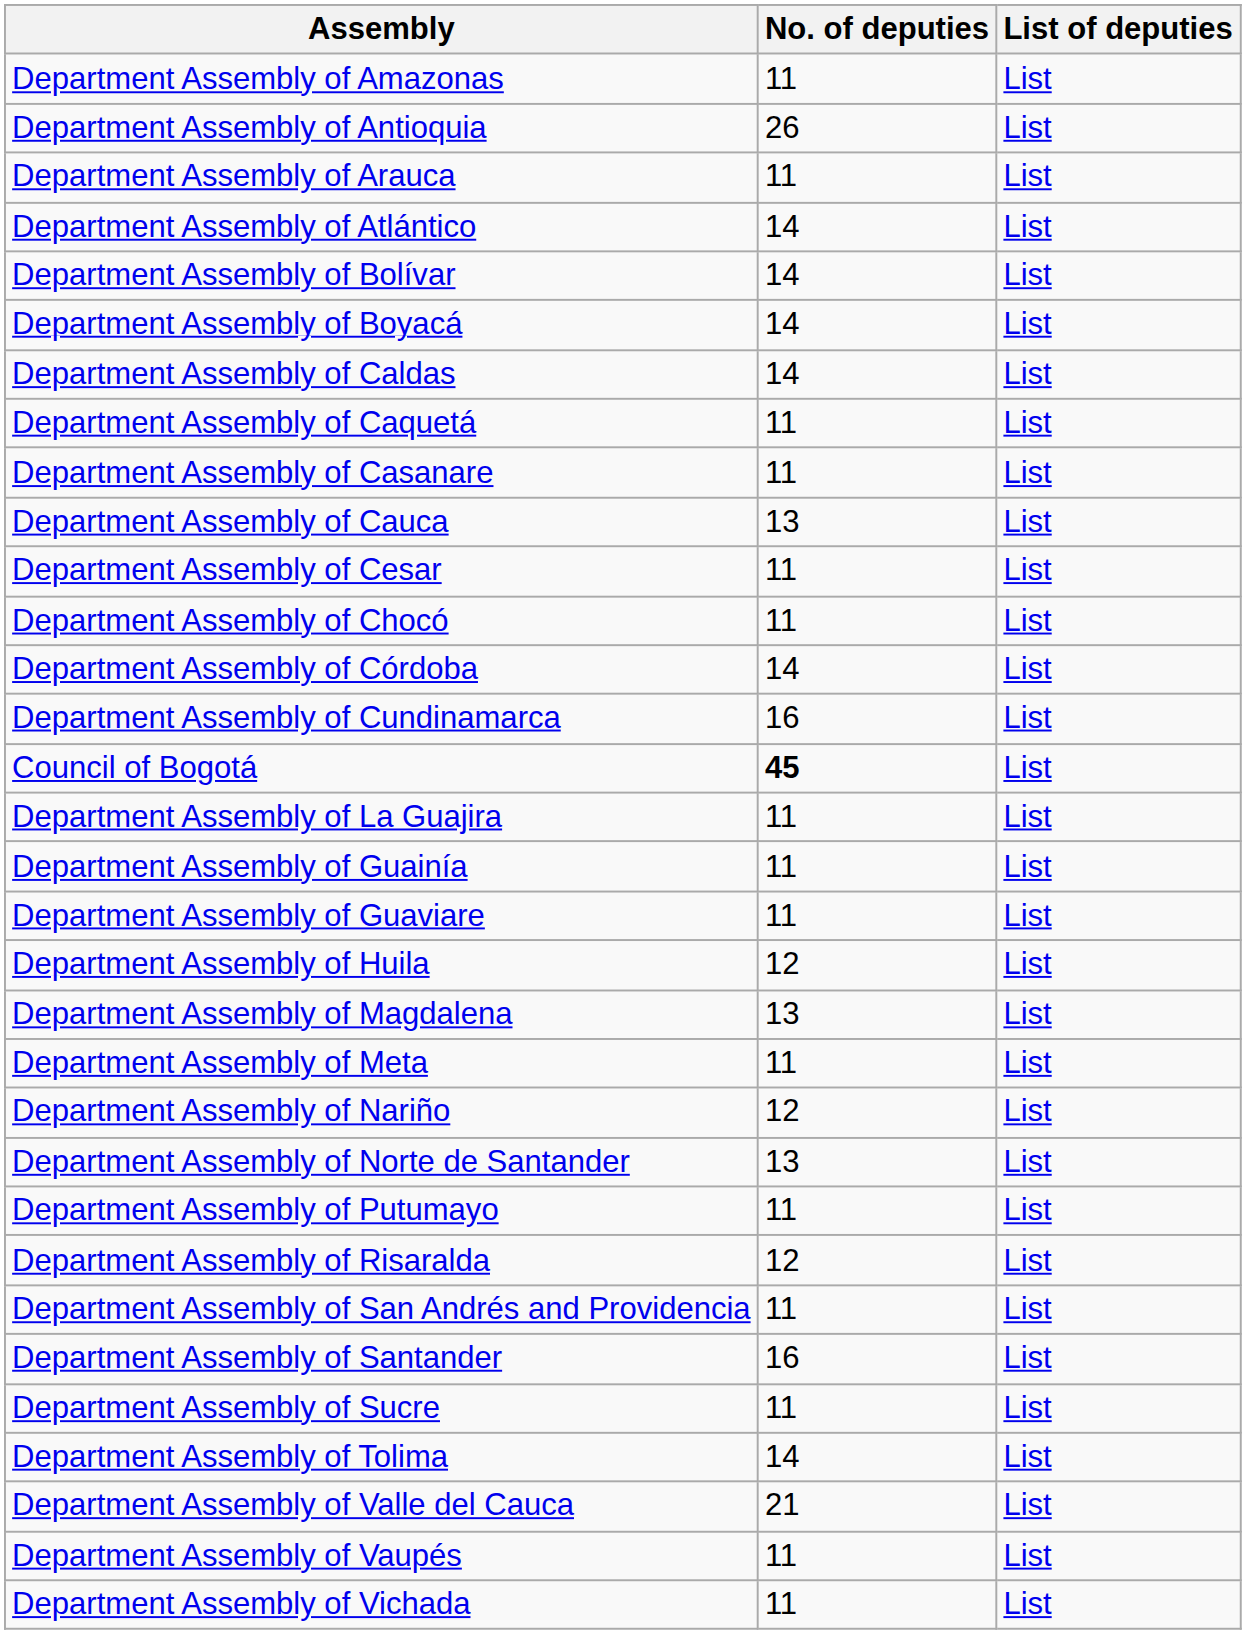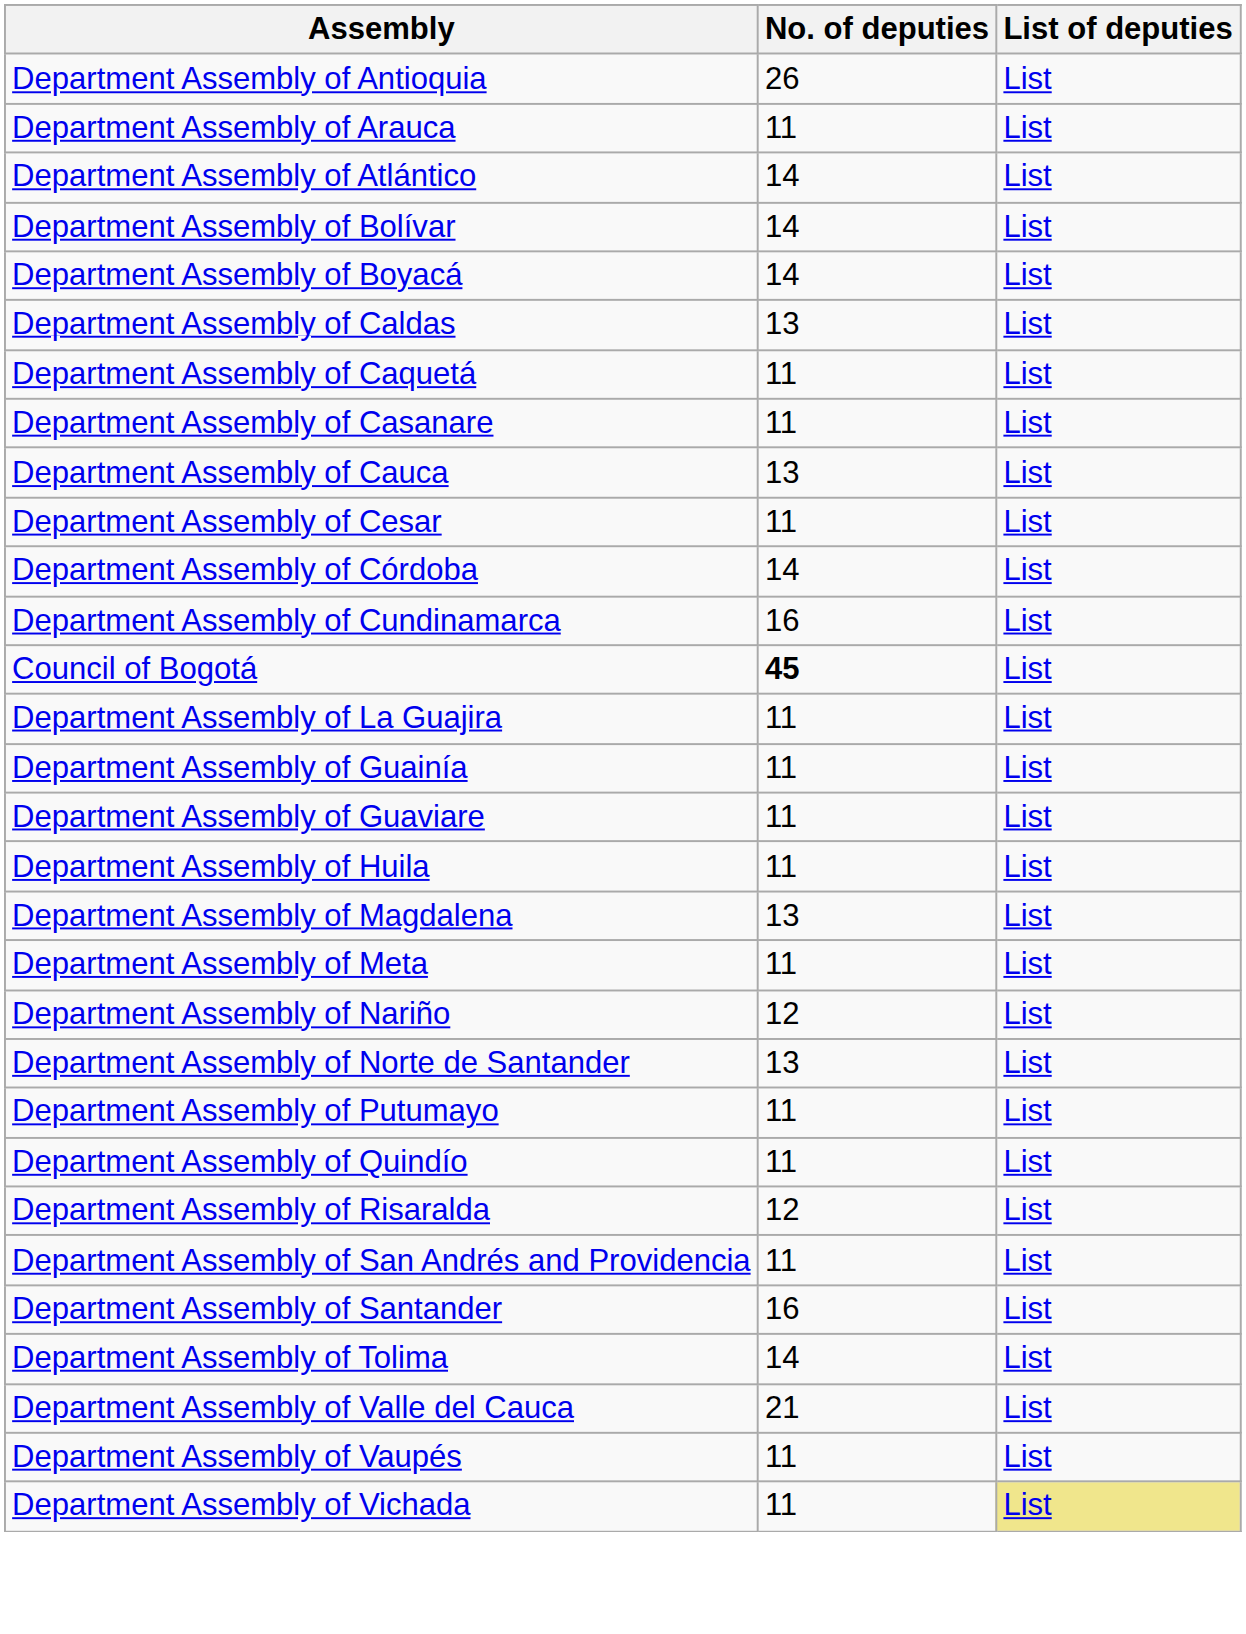- row: Department Assembly of Amazonas | 11 | List
Department Assembly of Caldas | No. of deputies: 14 -> 13
- row: Department Assembly of Chocó | 11 | List
Department Assembly of Huila | No. of deputies: 12 -> 11
+ row: Department Assembly of Quindío | 11 | List
- row: Department Assembly of Sucre | 11 | List
Department Assembly of Vichada | List of deputies: no background -> khaki background
